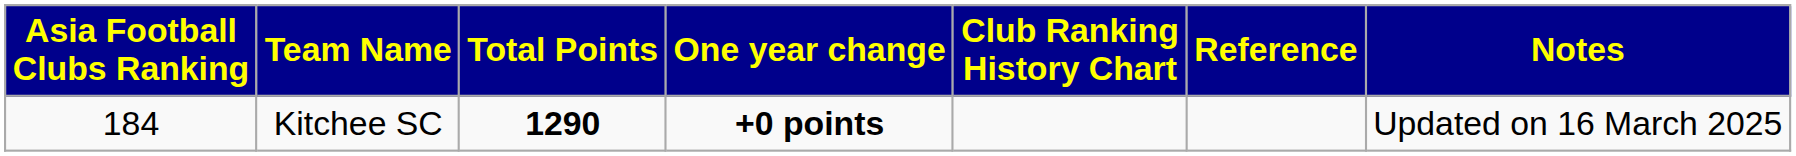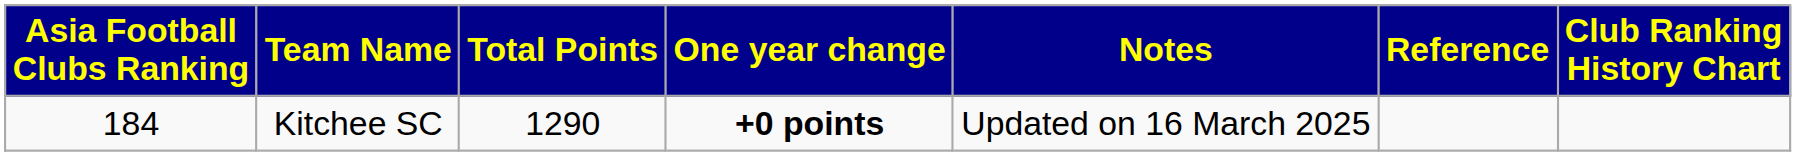columns swapped: Club Ranking History Chart <-> Notes
Kitchee SC | Total Points: bold -> normal
